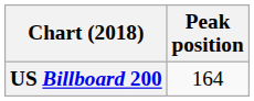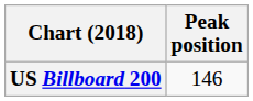US Billboard 200 | Peak position: 164 -> 146
